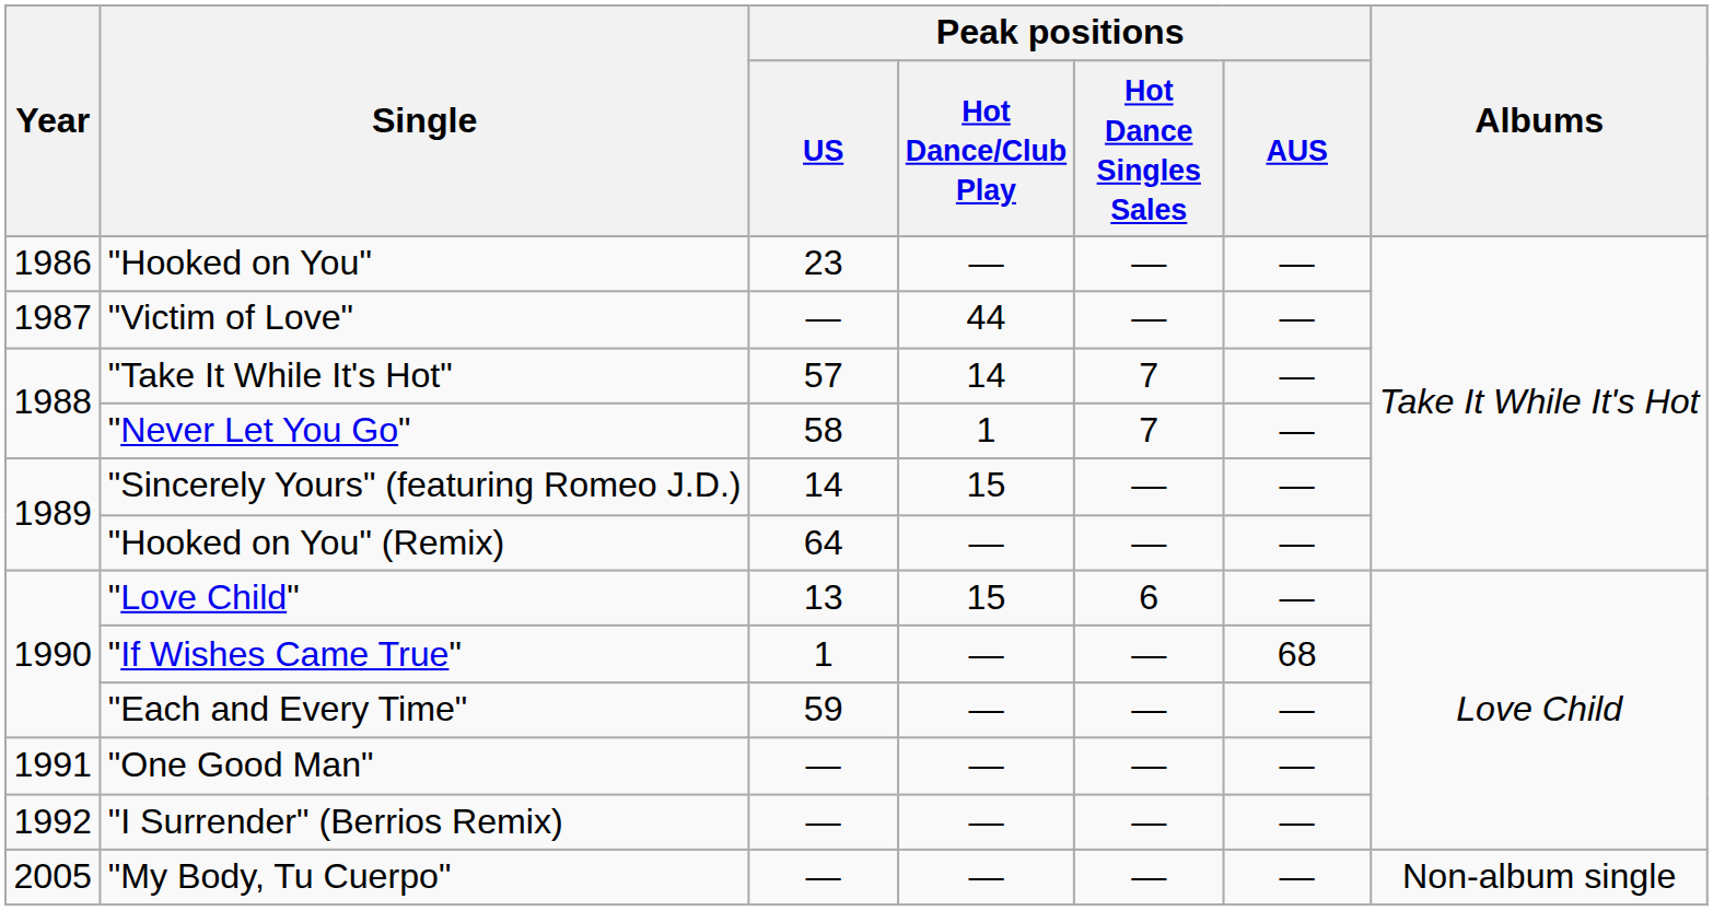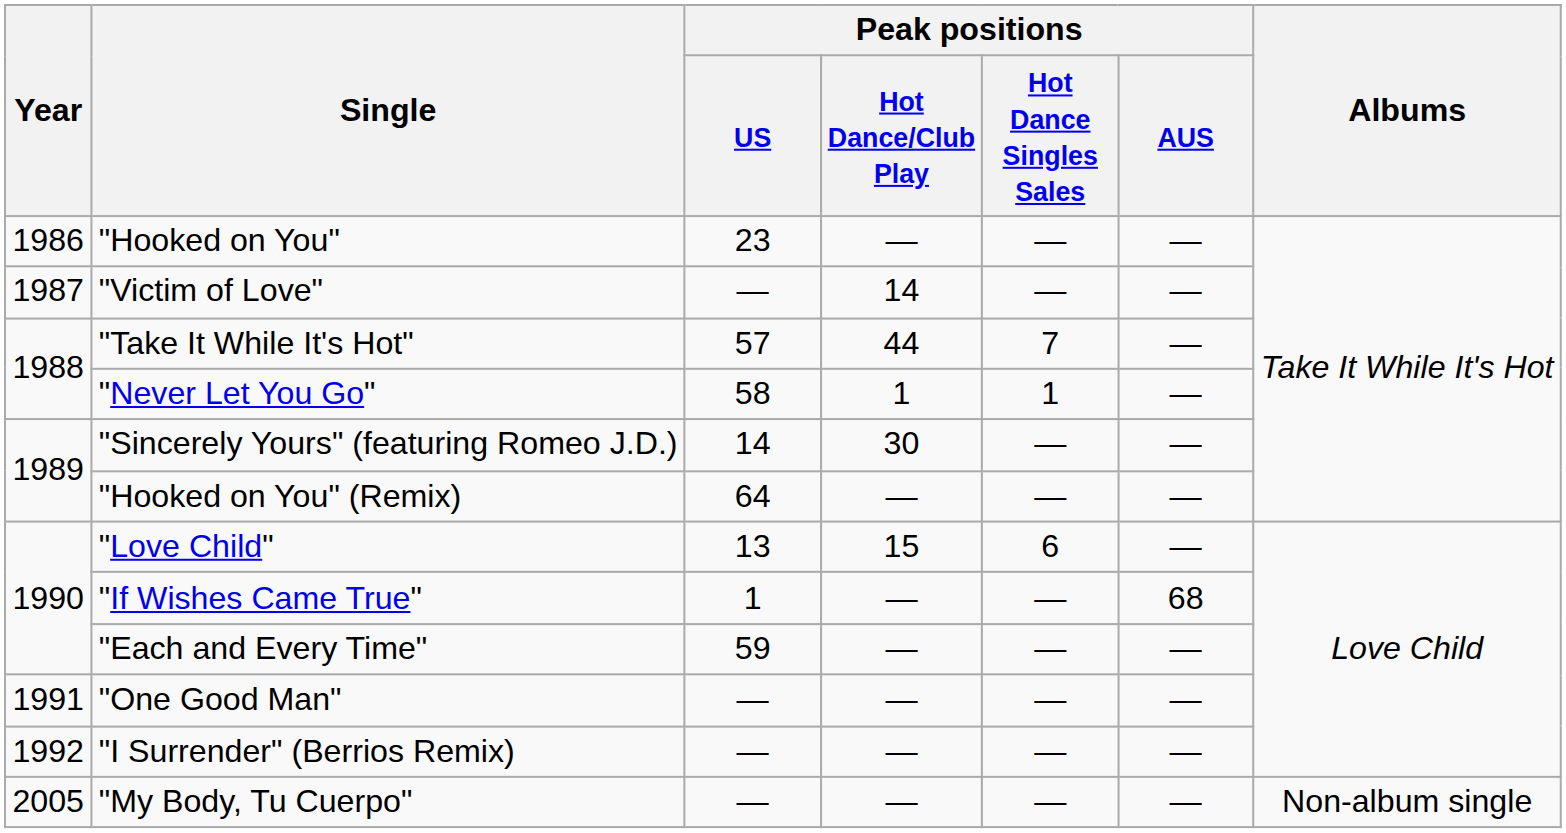"Victim of Love" | Peak positions / Hot Dance/Club Play: 44 -> 14
"Take It While It's Hot" | Peak positions / Hot Dance/Club Play: 14 -> 44
"Never Let You Go" | Peak positions / Hot Dance Singles Sales: 7 -> 1
"Sincerely Yours" (featuring Romeo J.D.) | Peak positions / Hot Dance/Club Play: 15 -> 30
